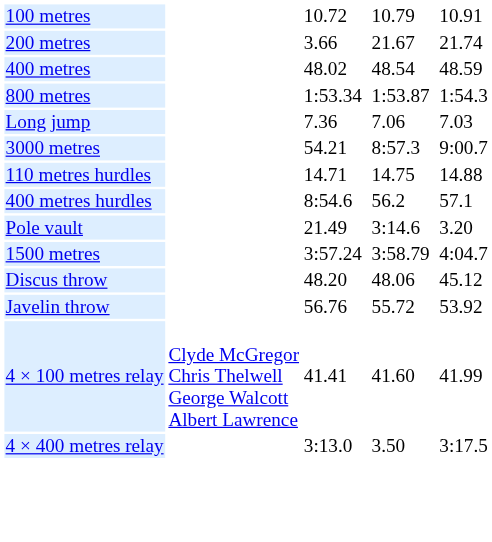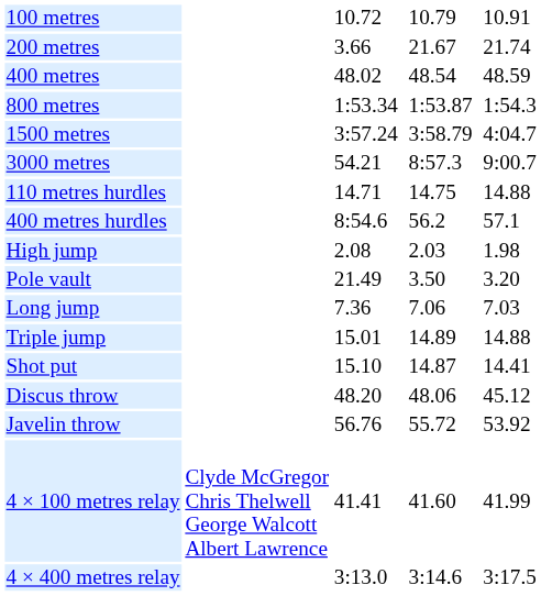rows swapped: 1500 metres <-> Long jump
+ row: High jump | 2.08 | 2.03 | 1.98
Pole vault | column 5: 3:14.6 -> 3.50
+ row: Triple jump | 15.01 | 14.89 | 14.88
+ row: Shot put | 15.10 | 14.87 | 14.41
4 × 400 metres relay | column 5: 3.50 -> 3:14.6
